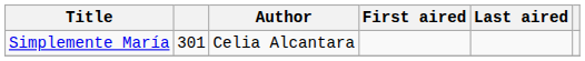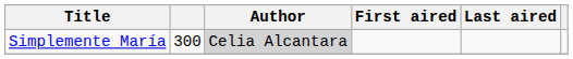Simplemente María | column 2: 301 -> 300
Simplemente María | Author: no background -> lightgrey background
